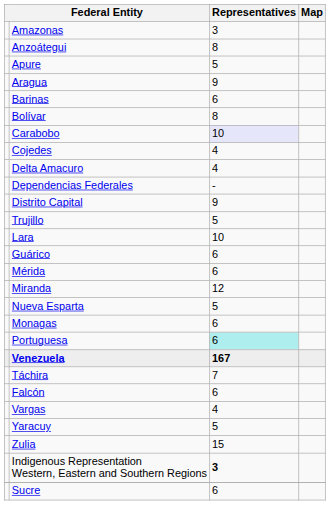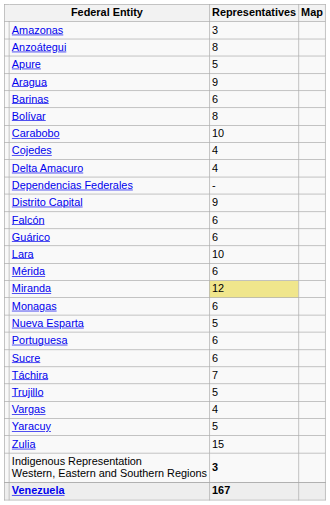Carabobo | Representatives: lavender background -> no background
rows swapped: Falcón <-> Trujillo
rows swapped: Guárico <-> Lara
Miranda | Representatives: no background -> khaki background
rows swapped: Monagas <-> Nueva Esparta
Portuguesa | Representatives: paleturquoise background -> no background
rows swapped: Sucre <-> Venezuela
